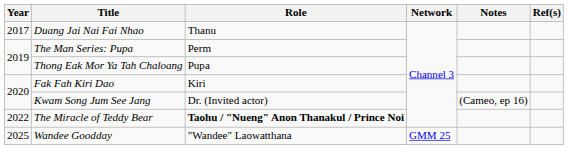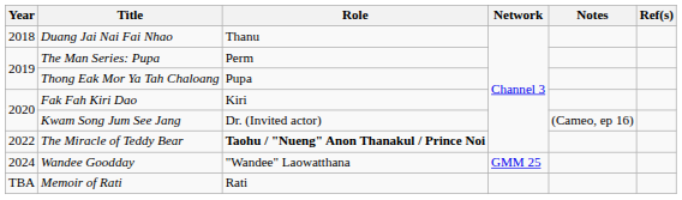Duang Jai Nai Fai Nhao | Year: 2017 -> 2018
Wandee Goodday | Year: 2025 -> 2024
+ row: TBA | Memoir of Rati | Rati
